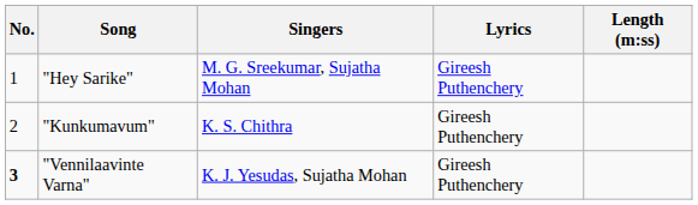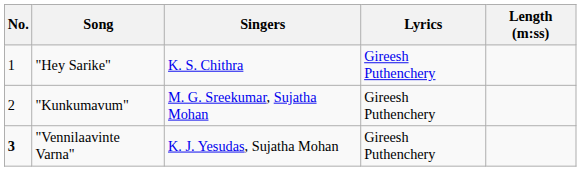"Hey Sarike" | Singers: M. G. Sreekumar, Sujatha Mohan -> K. S. Chithra
"Kunkumavum" | Singers: K. S. Chithra -> M. G. Sreekumar, Sujatha Mohan
